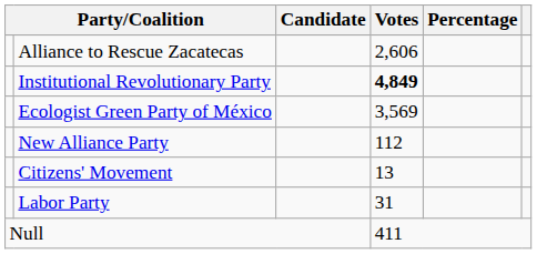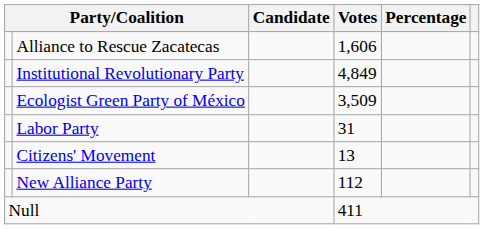Alliance to Rescue Zacatecas | Votes: 2,606 -> 1,606
Institutional Revolutionary Party | Votes: bold -> normal
Ecologist Green Party of México | Votes: 3,569 -> 3,509
rows swapped: Labor Party <-> New Alliance Party
